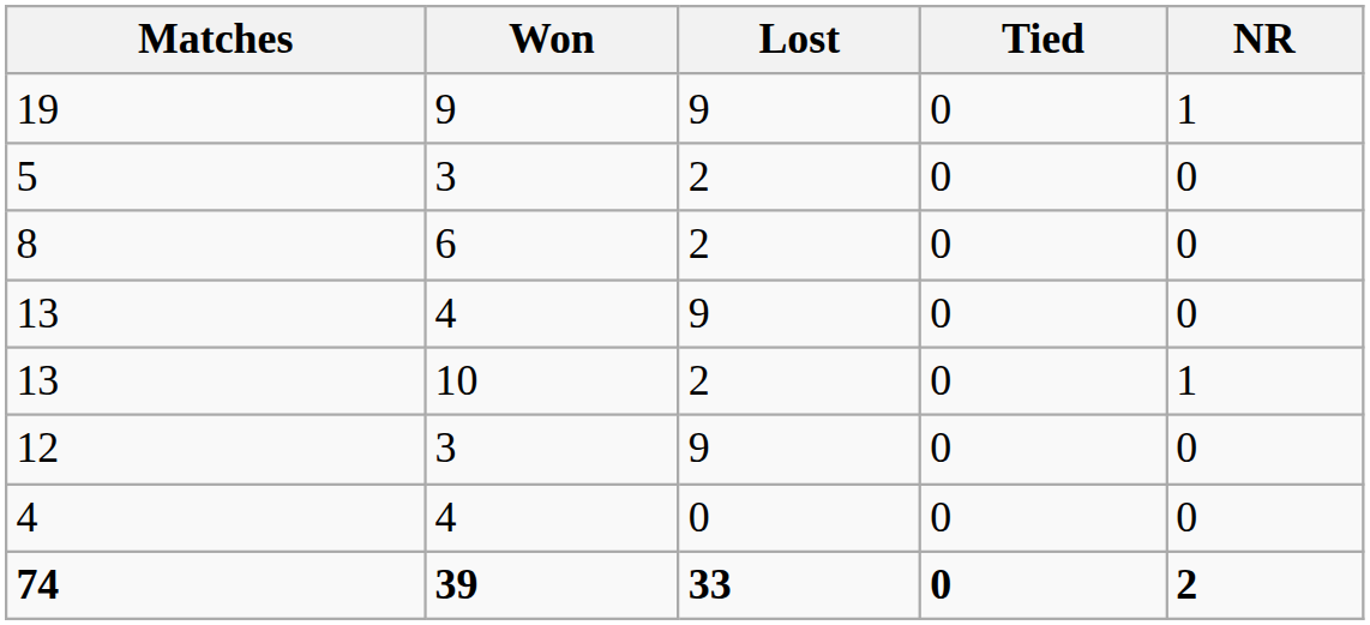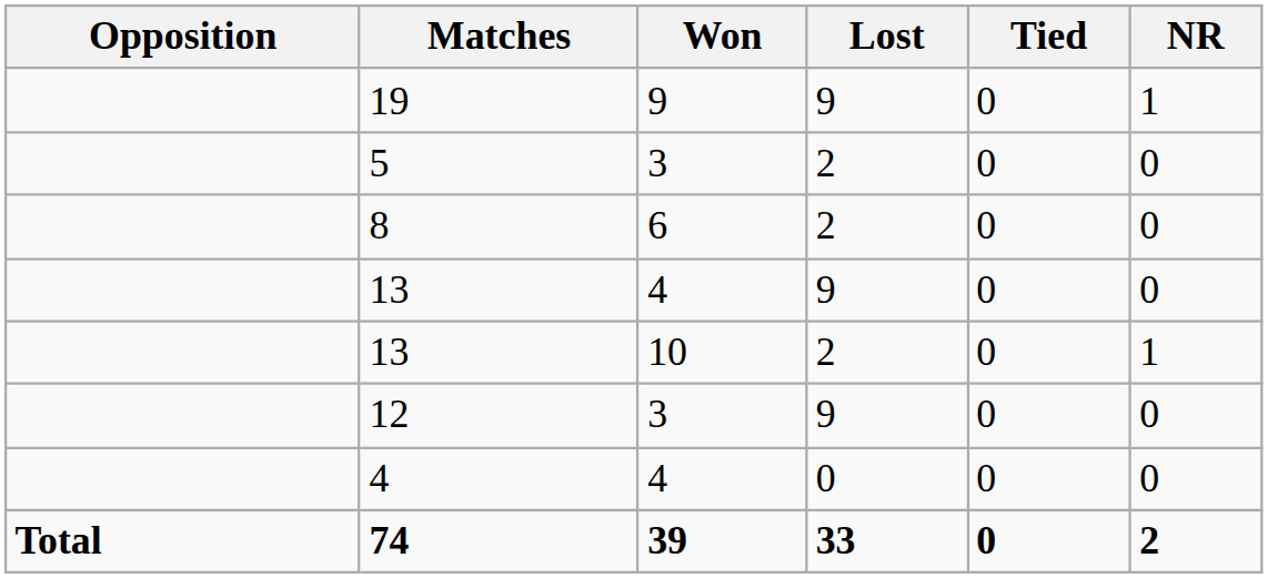+ column: Opposition | Total
